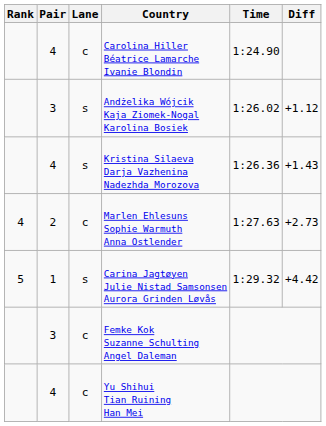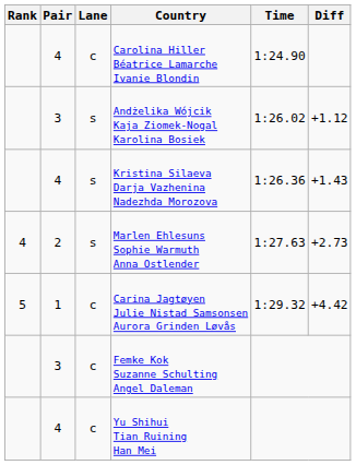Marlen Ehlesuns Sophie Warmuth Anna Ostlender | Lane: c -> s
Carina Jagtøyen Julie Nistad Samsonsen Aurora Grinden Løvås | Lane: s -> c
